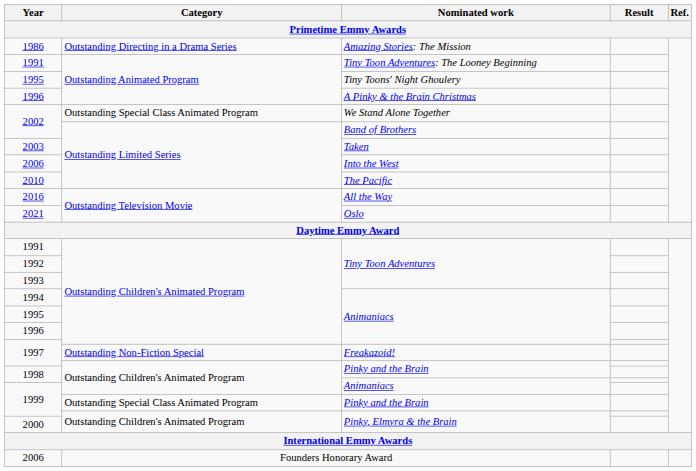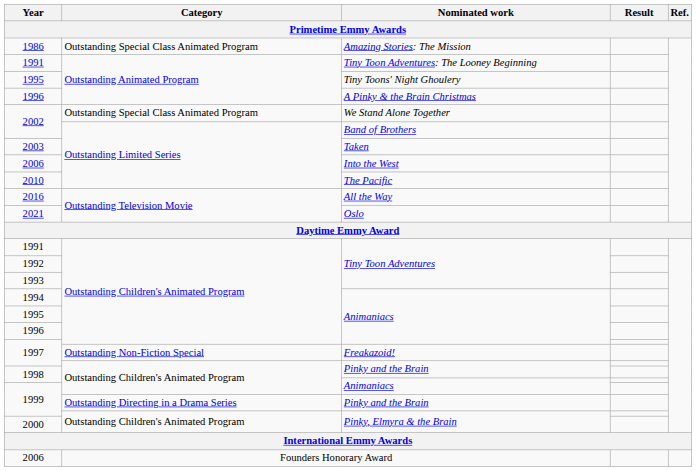1986 | Category: Outstanding Directing in a Drama Series -> Outstanding Special Class Animated Program
1999 / Pinky and the Brain | Category: Outstanding Special Class Animated Program -> Outstanding Directing in a Drama Series
